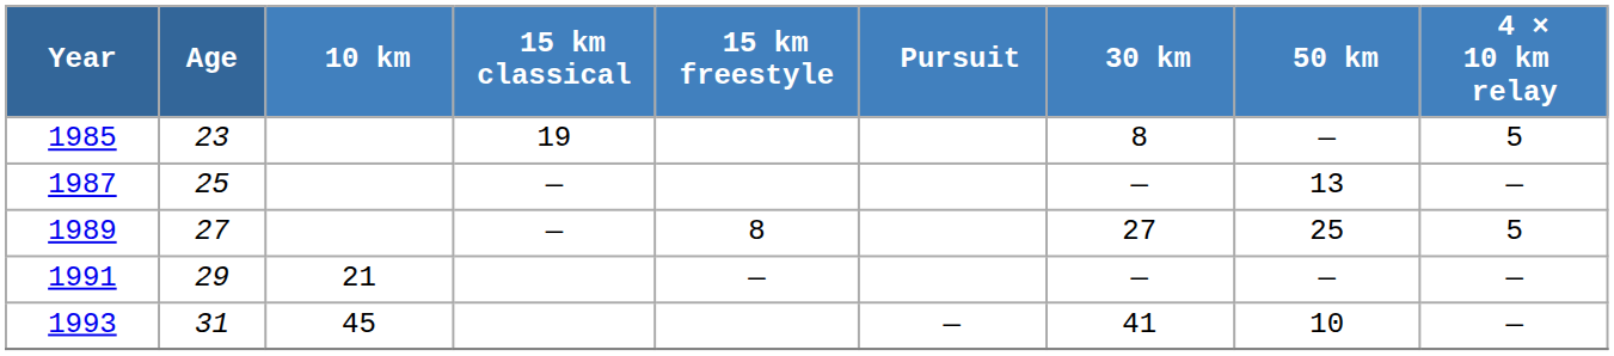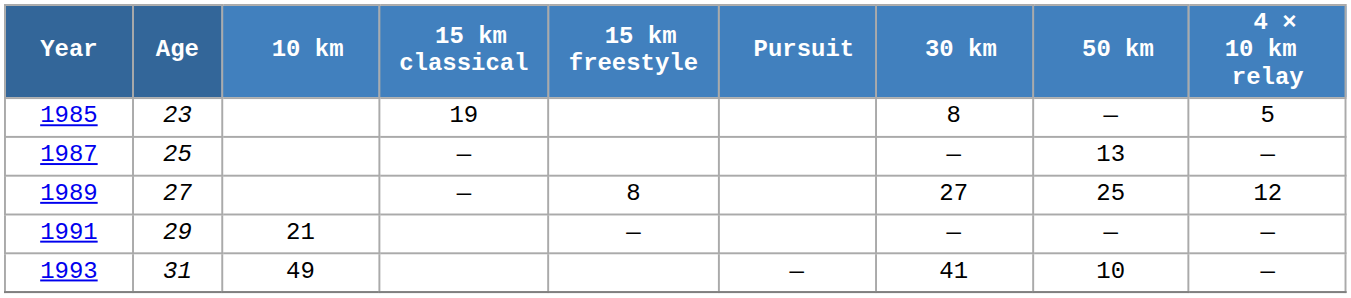1989 | 4 × 10 km relay: 5 -> 12
1993 | 10 km: 45 -> 49
